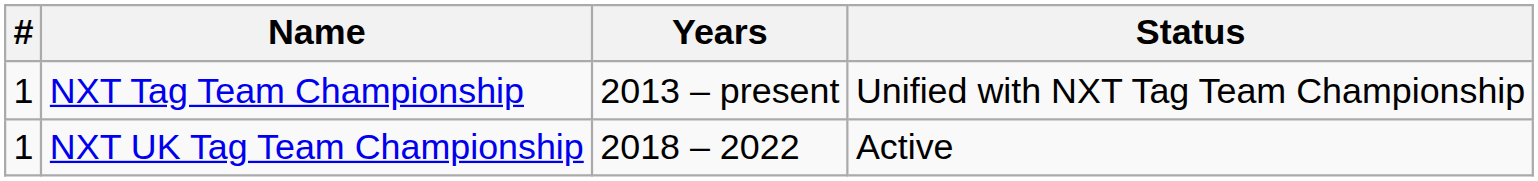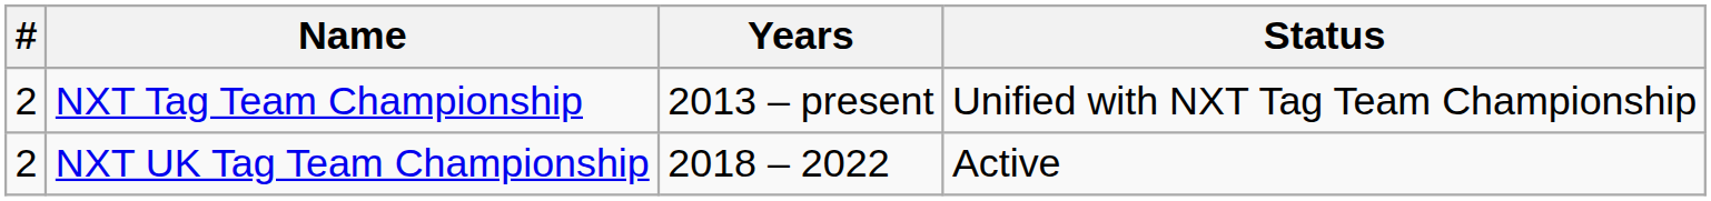NXT Tag Team Championship | #: 1 -> 2
NXT UK Tag Team Championship | #: 1 -> 2
